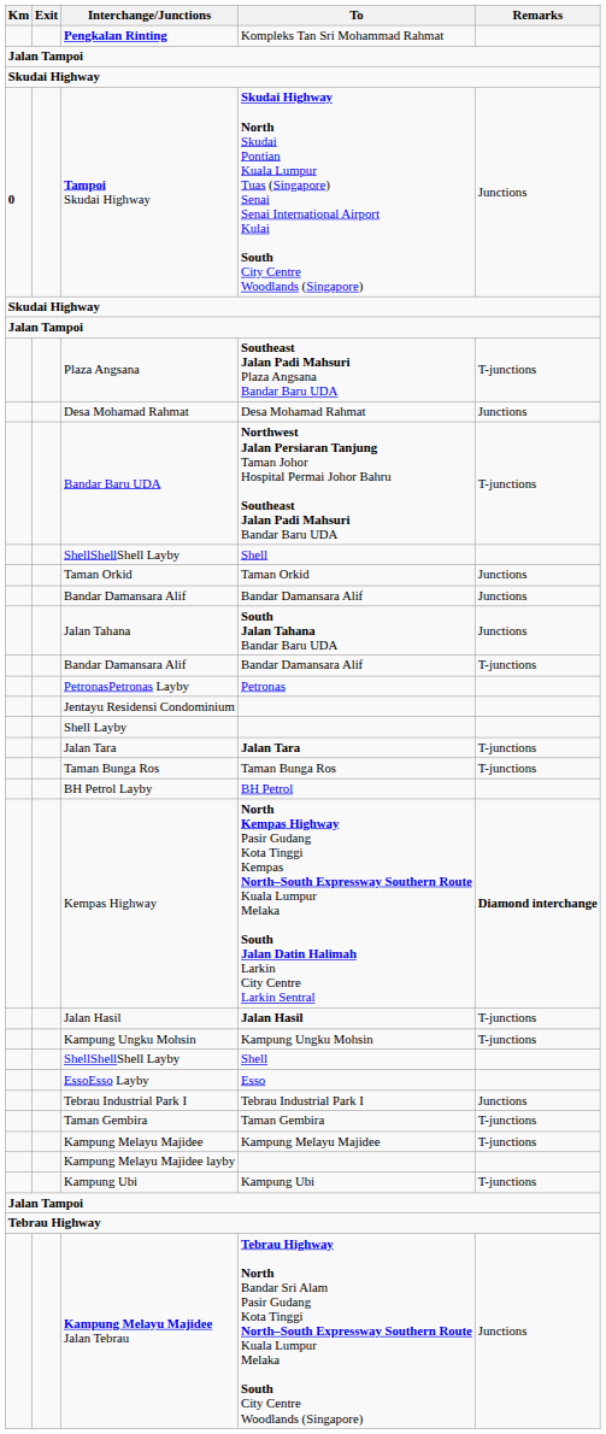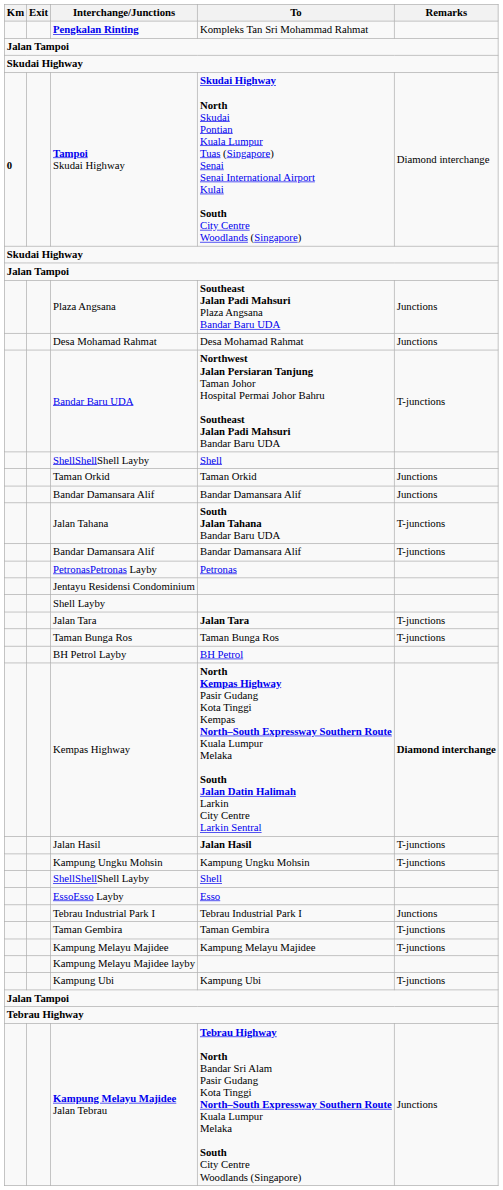Tampoi Skudai Highway | Remarks: Junctions -> Diamond interchange
Plaza Angsana | Remarks: T-junctions -> Junctions
Jalan Tahana | Remarks: Junctions -> T-junctions
